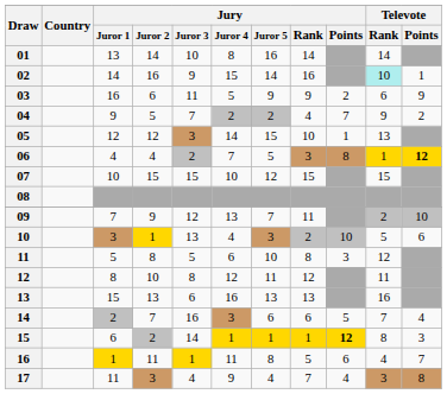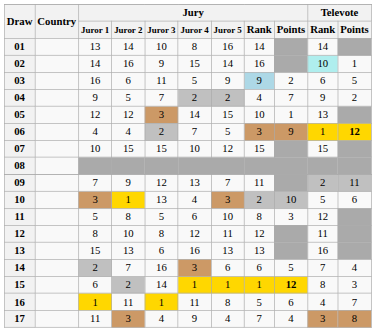03 | Jury / Rank: no background -> lightblue background
03 | Televote / Points: 9 -> 5
06 | Jury / Points: 8 -> 9
09 | Televote / Points: 10 -> 11
